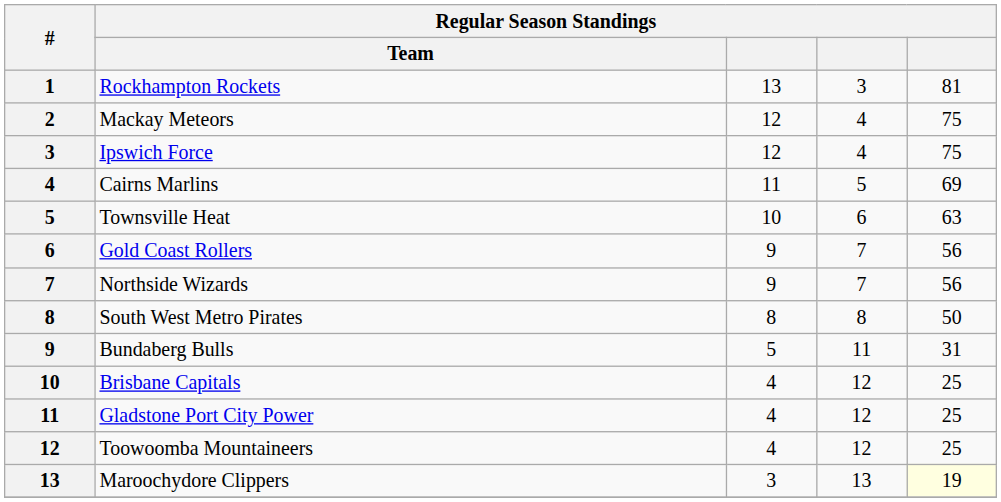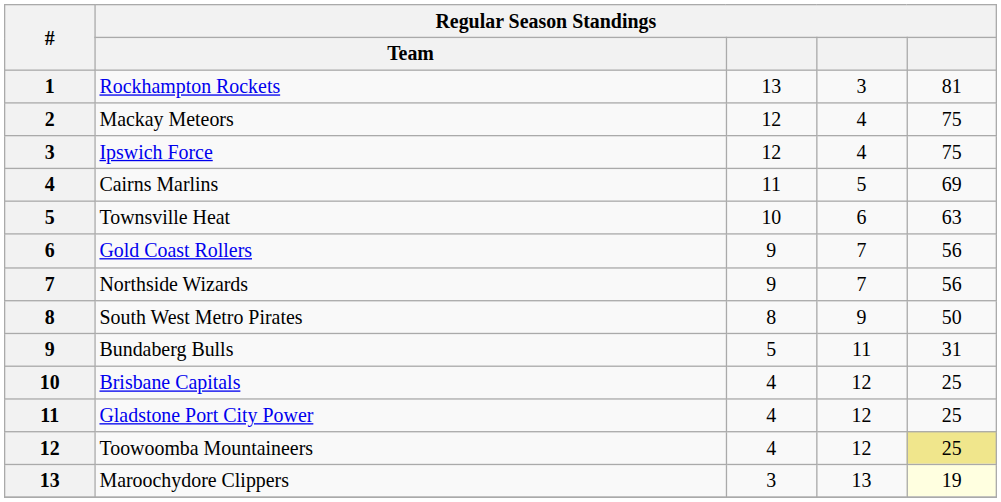South West Metro Pirates | column 4: 8 -> 9
Toowoomba Mountaineers | column 5: no background -> khaki background
